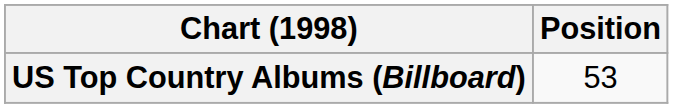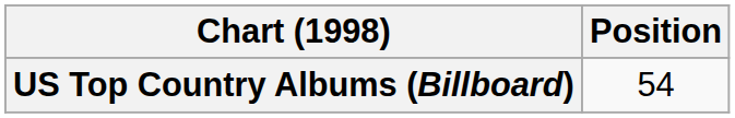US Top Country Albums (Billboard) | Position: 53 -> 54
